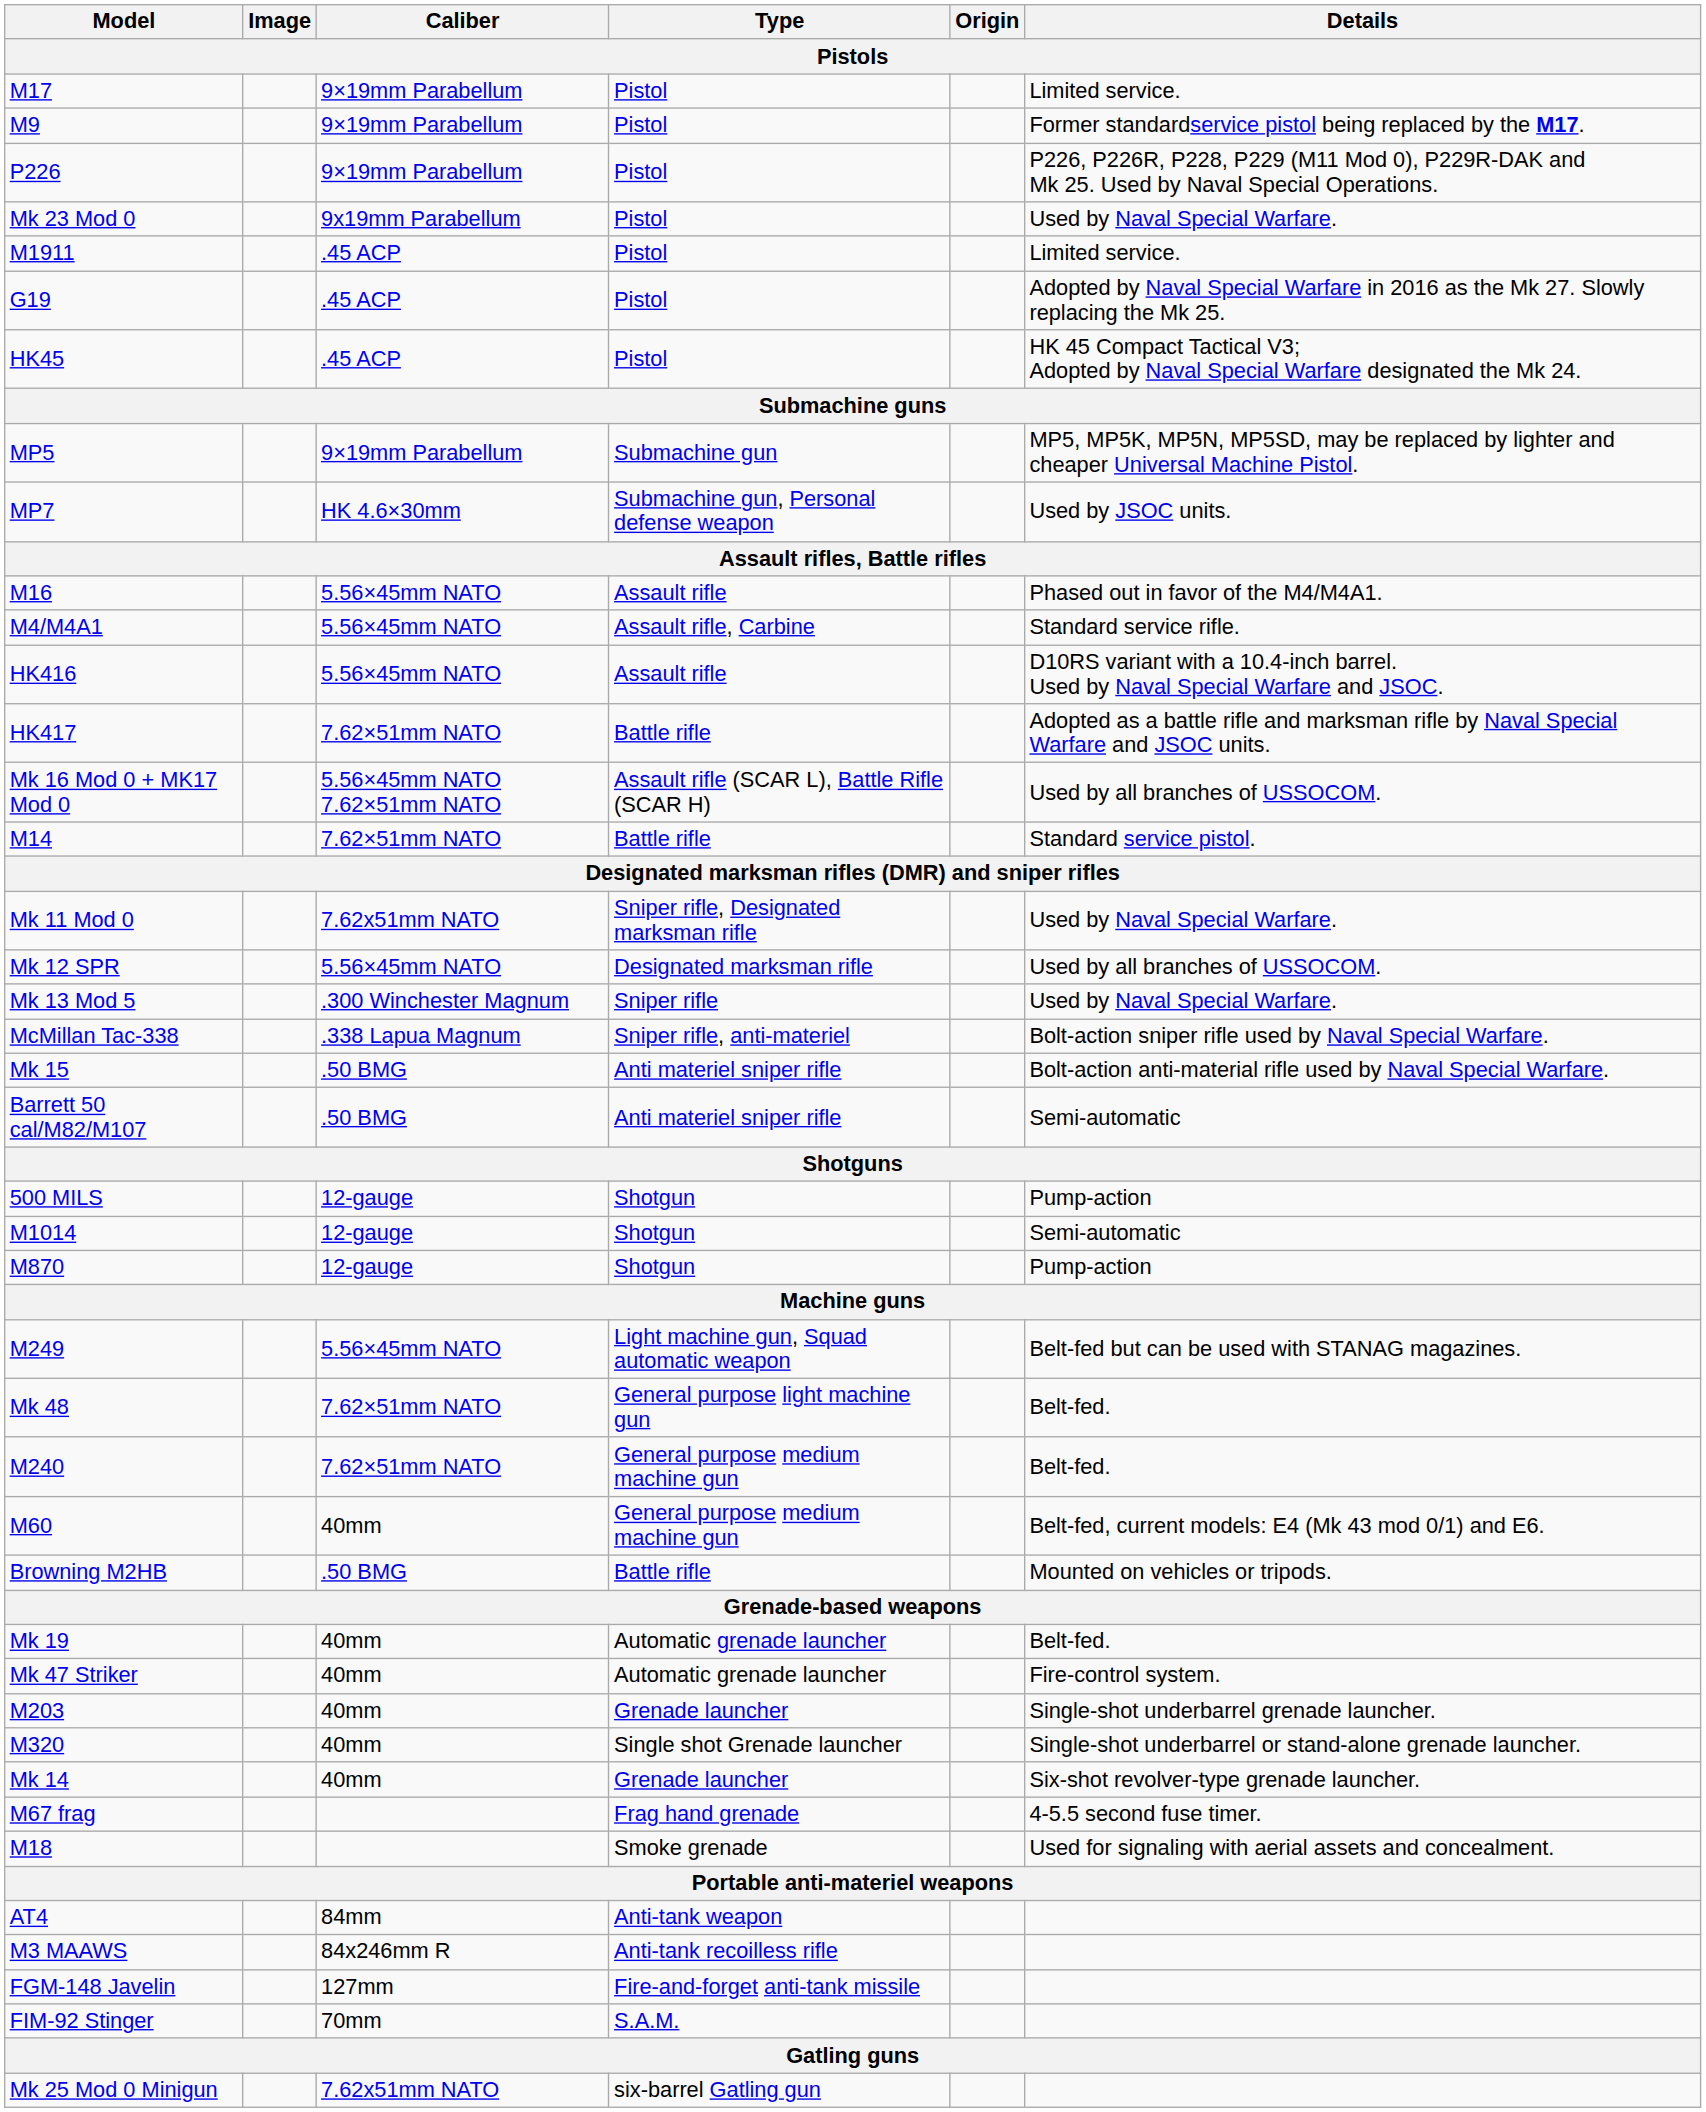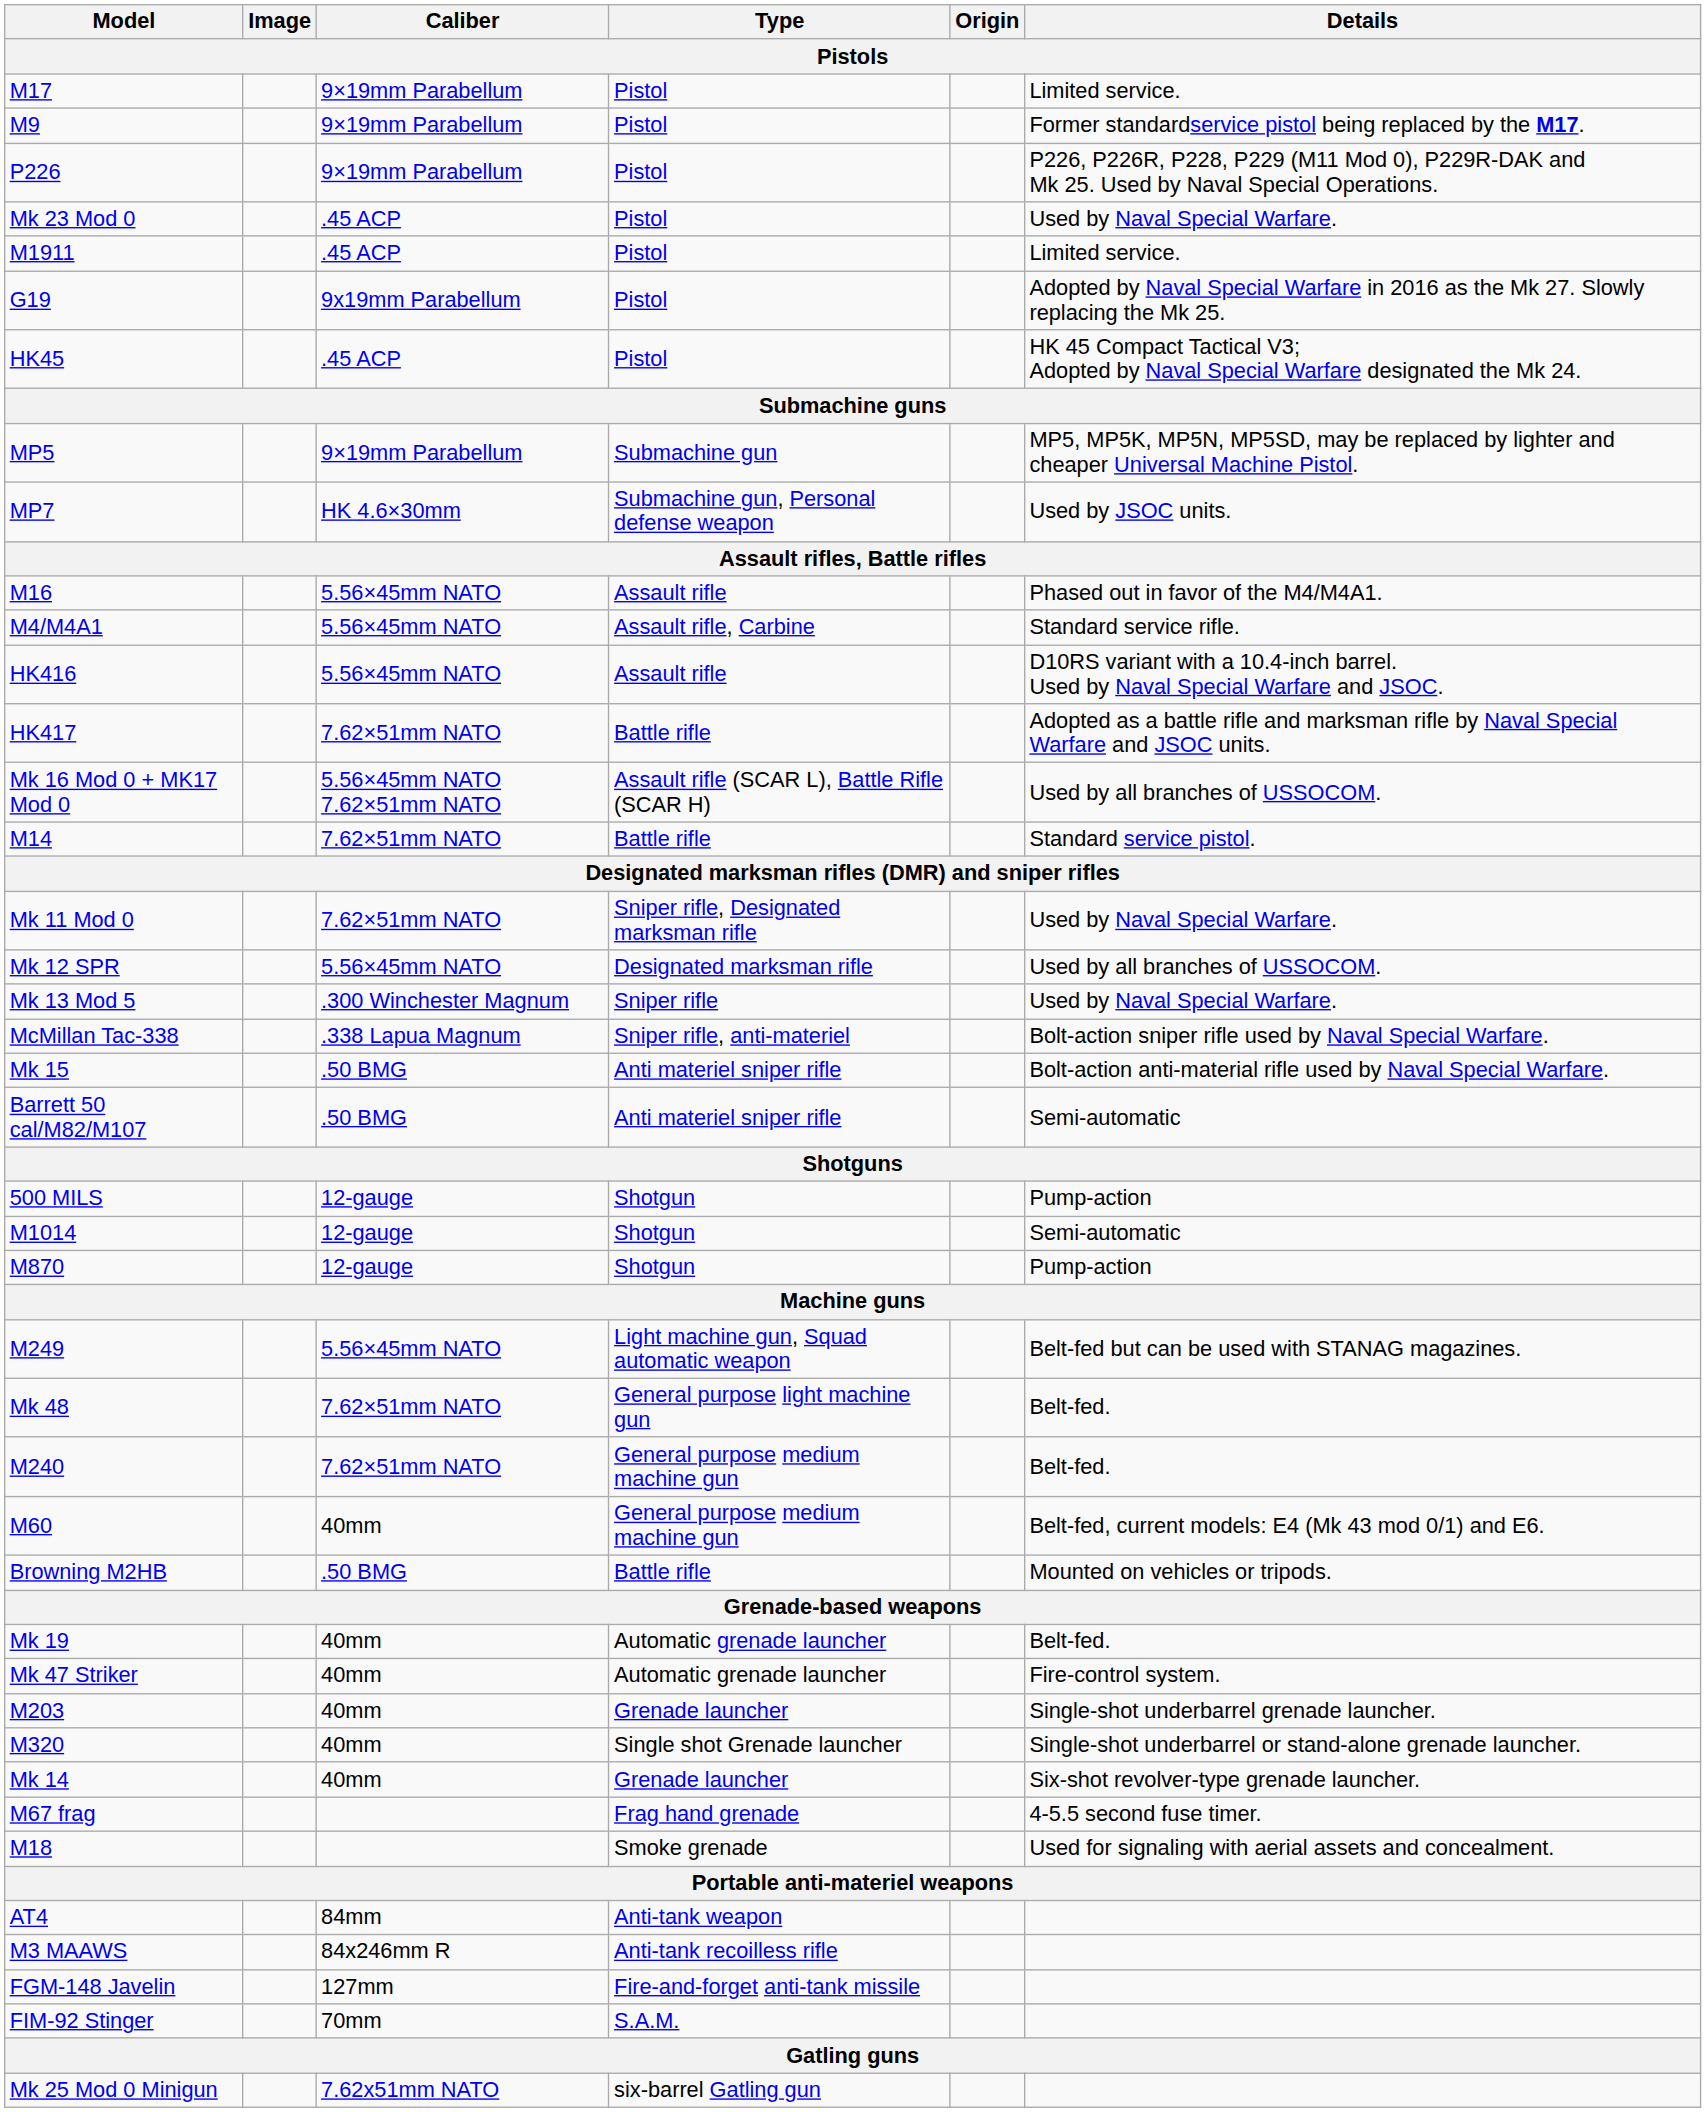Mk 23 Mod 0 | Caliber: 9x19mm Parabellum -> .45 ACP
G19 | Caliber: .45 ACP -> 9x19mm Parabellum
Mk 11 Mod 0 | Caliber: 7.62x51mm NATO -> 7.62×51mm NATO
